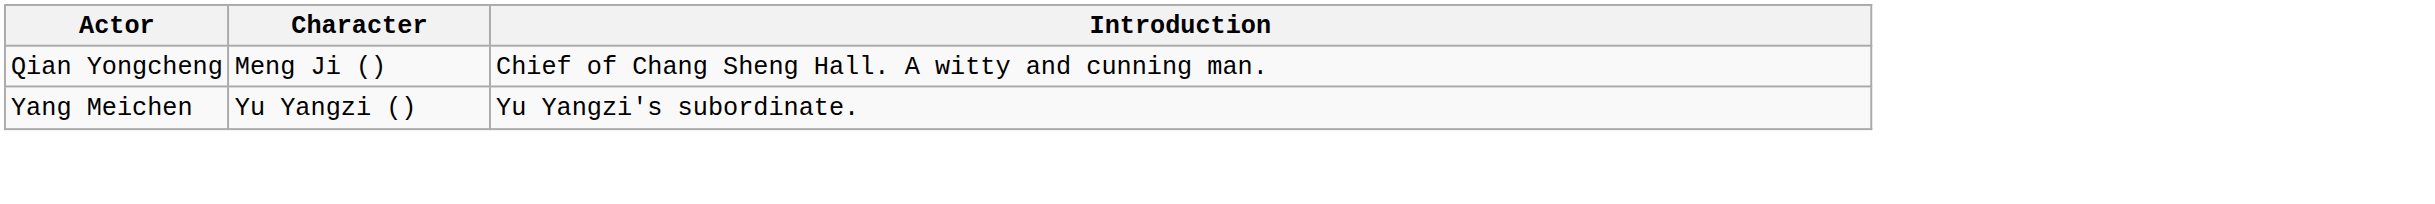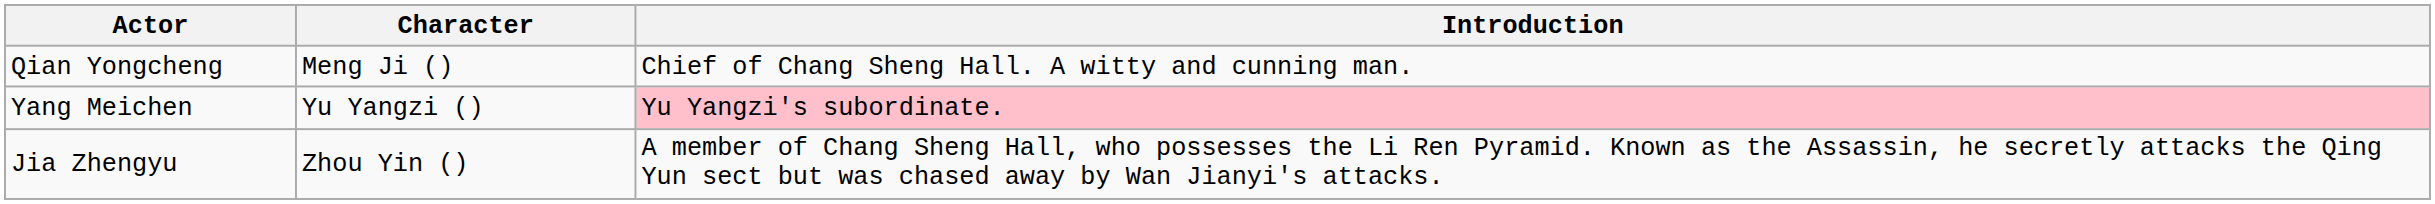Yang Meichen | Introduction: no background -> pink background
+ row: Jia Zhengyu | Zhou Yin () | A member of Chang Sheng Hall, who possesses the Li Ren Pyramid. Known as the Assassin, he secretly attacks the Qing Yun sect but was chased away by Wan Jianyi's attacks.
